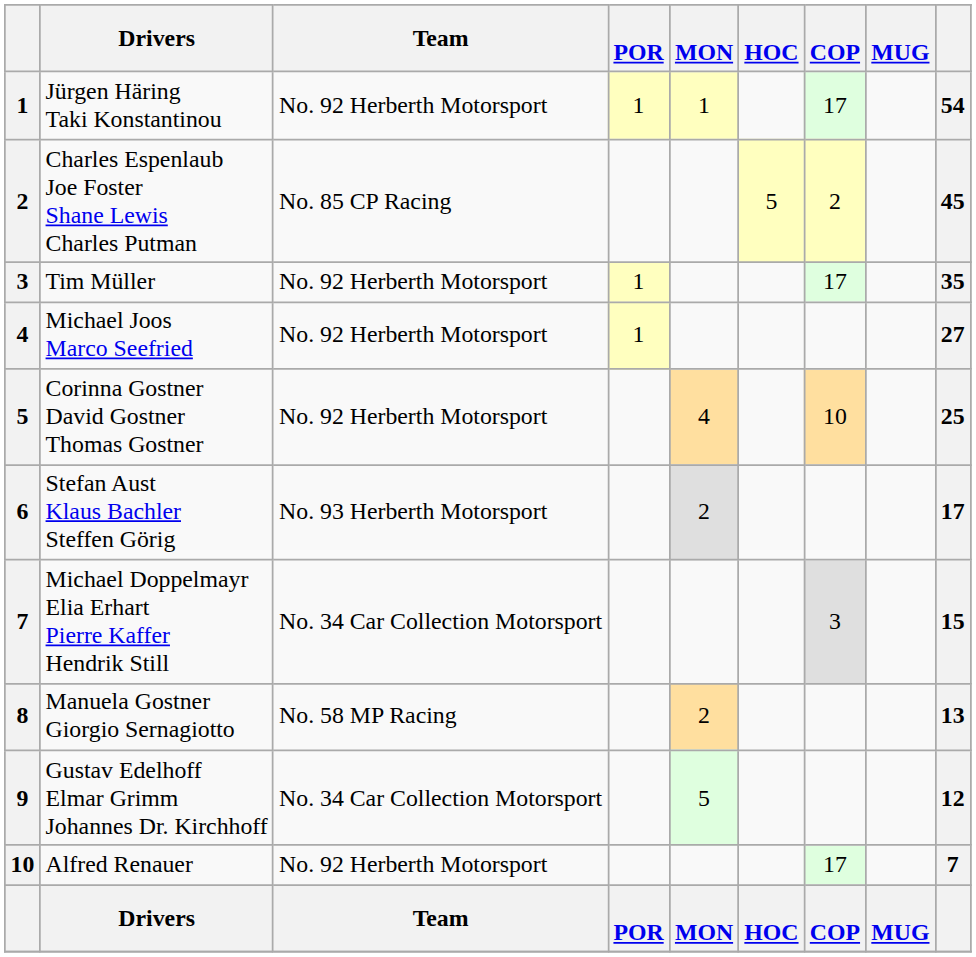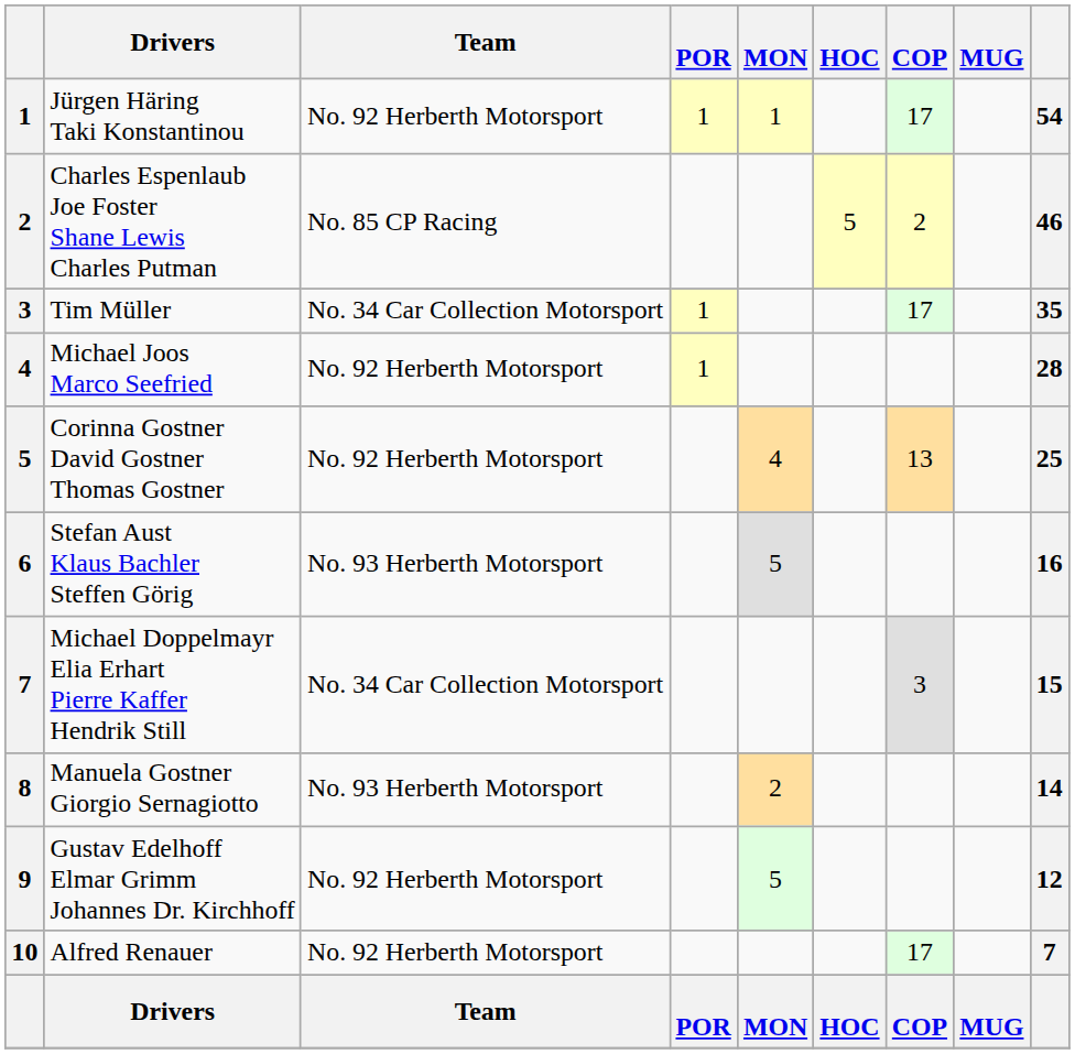Charles Espenlaub Joe Foster Shane Lewis Charles Putman | column 9: 45 -> 46
Tim Müller | Team: No. 92 Herberth Motorsport -> No. 34 Car Collection Motorsport
Michael Joos Marco Seefried | column 9: 27 -> 28
Corinna Gostner David Gostner Thomas Gostner | COP: 10 -> 13
Stefan Aust Klaus Bachler Steffen Görig | MON: 2 -> 5
Stefan Aust Klaus Bachler Steffen Görig | column 9: 17 -> 16
Manuela Gostner Giorgio Sernagiotto | Team: No. 58 MP Racing -> No. 93 Herberth Motorsport
Manuela Gostner Giorgio Sernagiotto | column 9: 13 -> 14
Gustav Edelhoff Elmar Grimm Johannes Dr. Kirchhoff | Team: No. 34 Car Collection Motorsport -> No. 92 Herberth Motorsport
